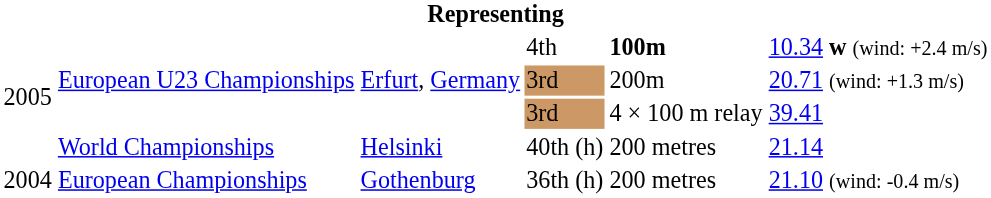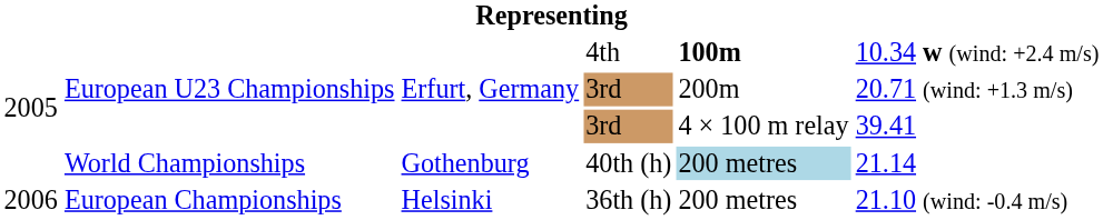40th (h) | column 3: Helsinki -> Gothenburg
40th (h) | column 5: no background -> lightblue background
36th (h) | column 1: 2004 -> 2006
36th (h) | column 3: Gothenburg -> Helsinki
